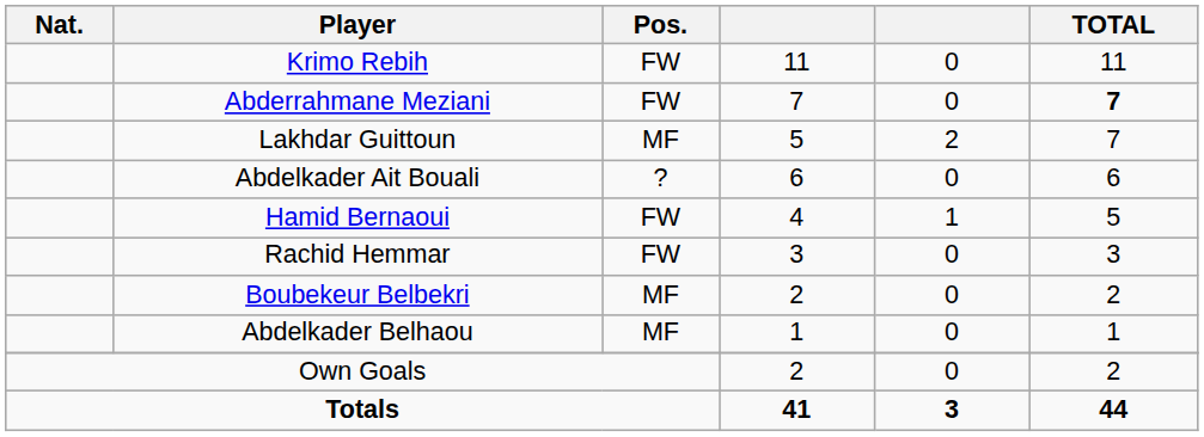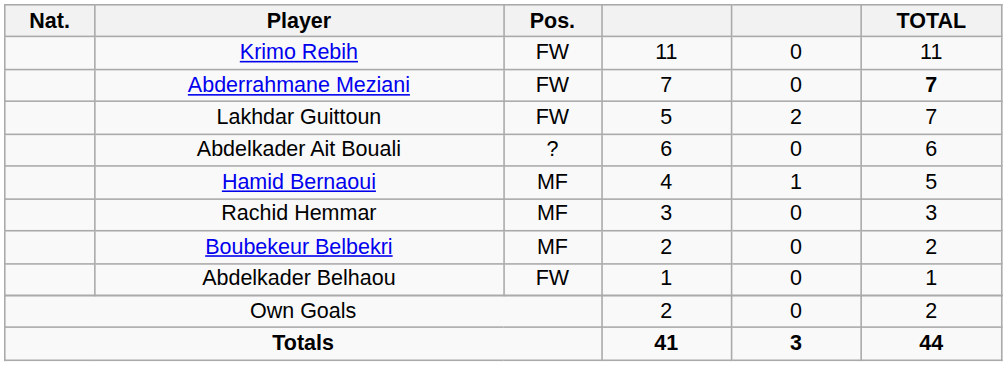Lakhdar Guittoun | Pos.: MF -> FW
Hamid Bernaoui | Pos.: FW -> MF
Rachid Hemmar | Pos.: FW -> MF
Abdelkader Belhaou | Pos.: MF -> FW
